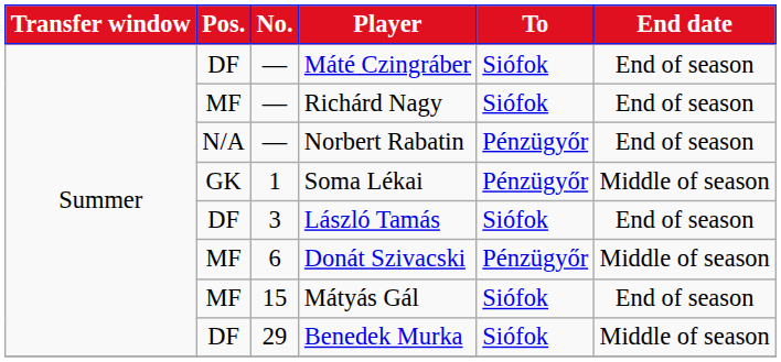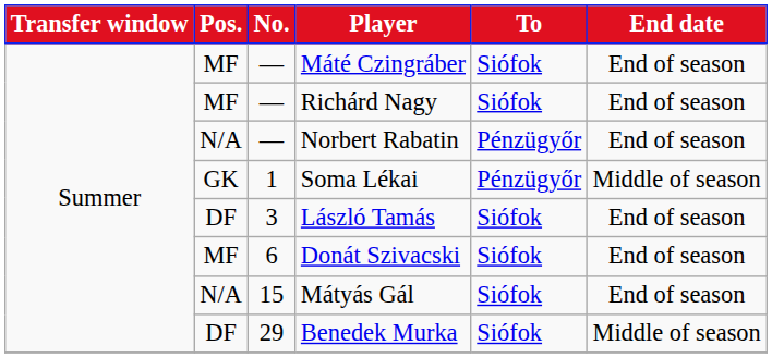Máté Czingráber | Pos.: DF -> MF
Donát Szivacski | To: Pénzügyőr -> Siófok
Donát Szivacski | End date: Middle of season -> End of season
Mátyás Gál | Pos.: MF -> N/A
